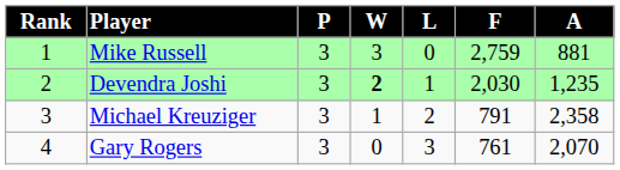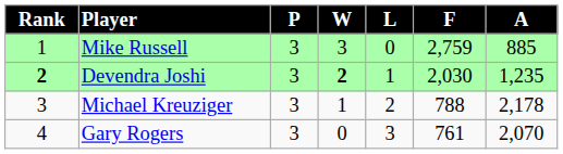Mike Russell | A: 881 -> 885
Devendra Joshi | Rank: normal -> bold
Michael Kreuziger | F: 791 -> 788
Michael Kreuziger | A: 2,358 -> 2,178
